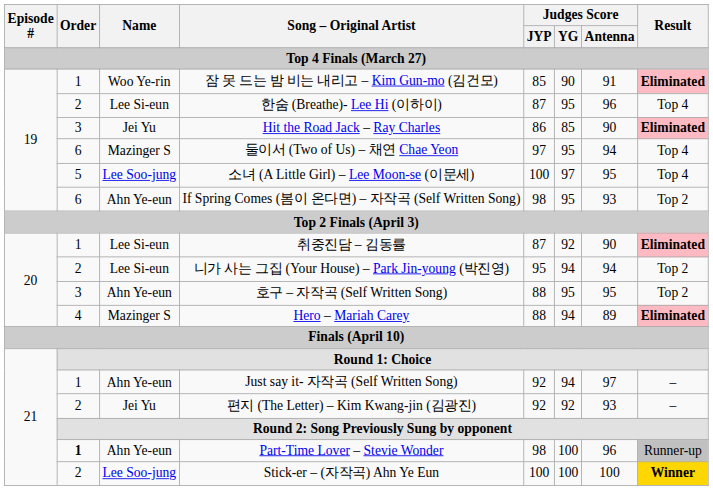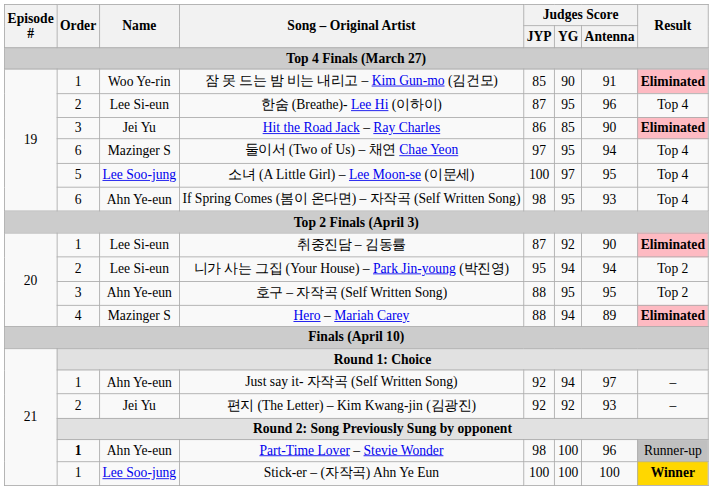If Spring Comes (봄이 온다면) – 자작곡 (Self Written Song) | Result: Top 2 -> Top 4
Stick-er – (자작곡) Ahn Ye Eun | Order: 2 -> 1
